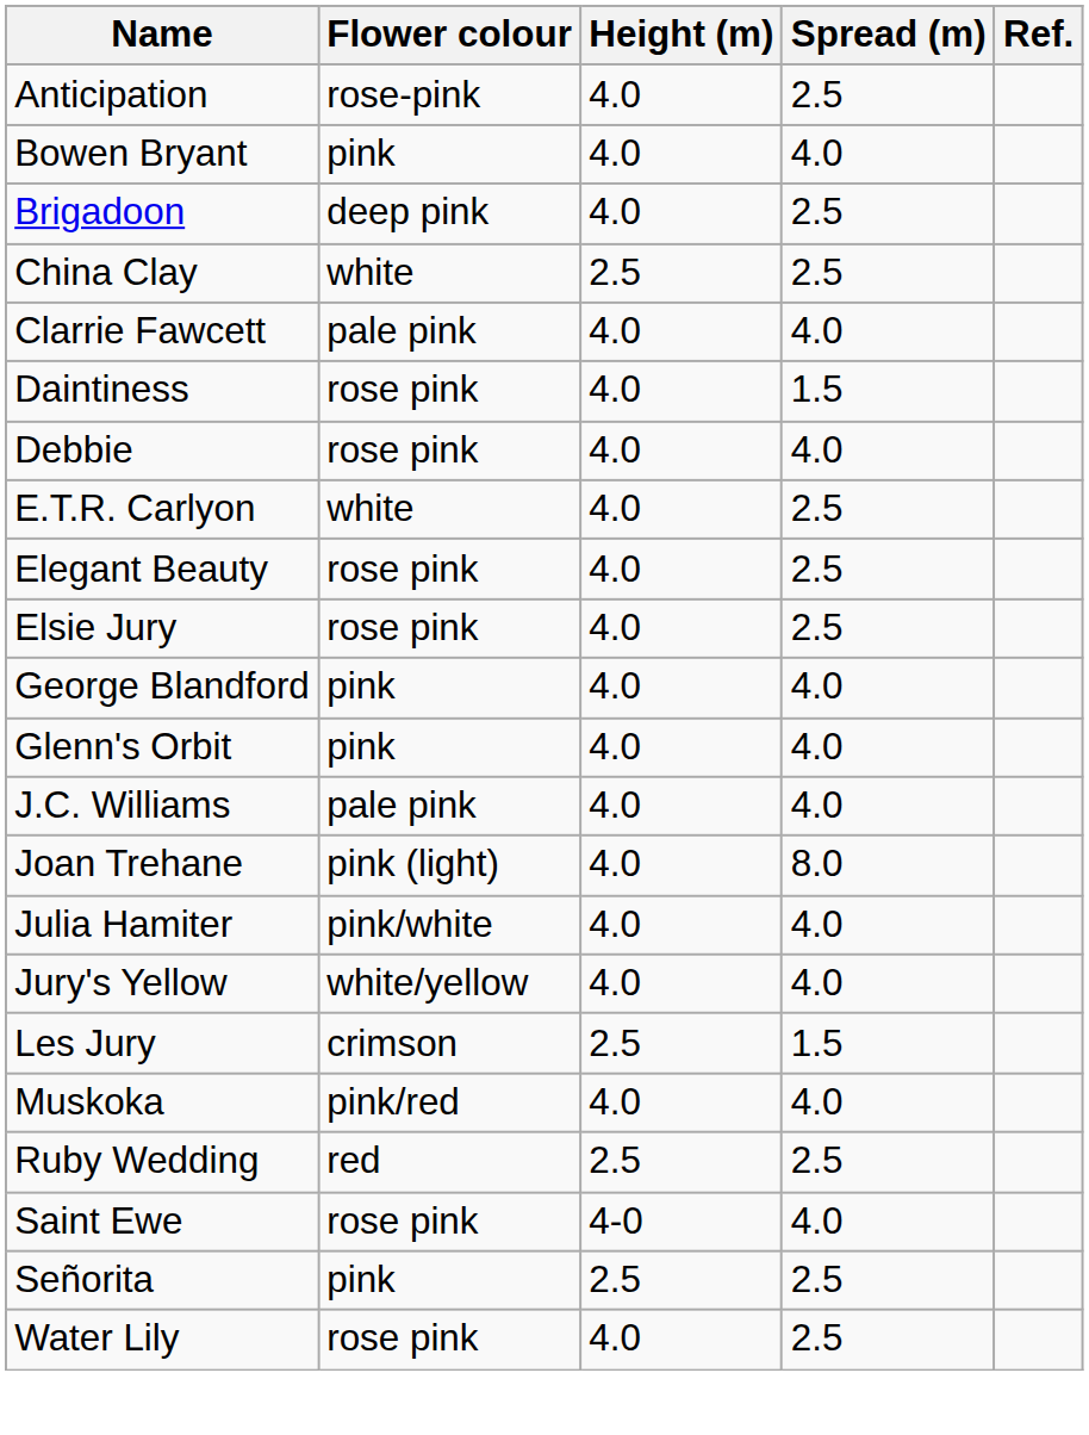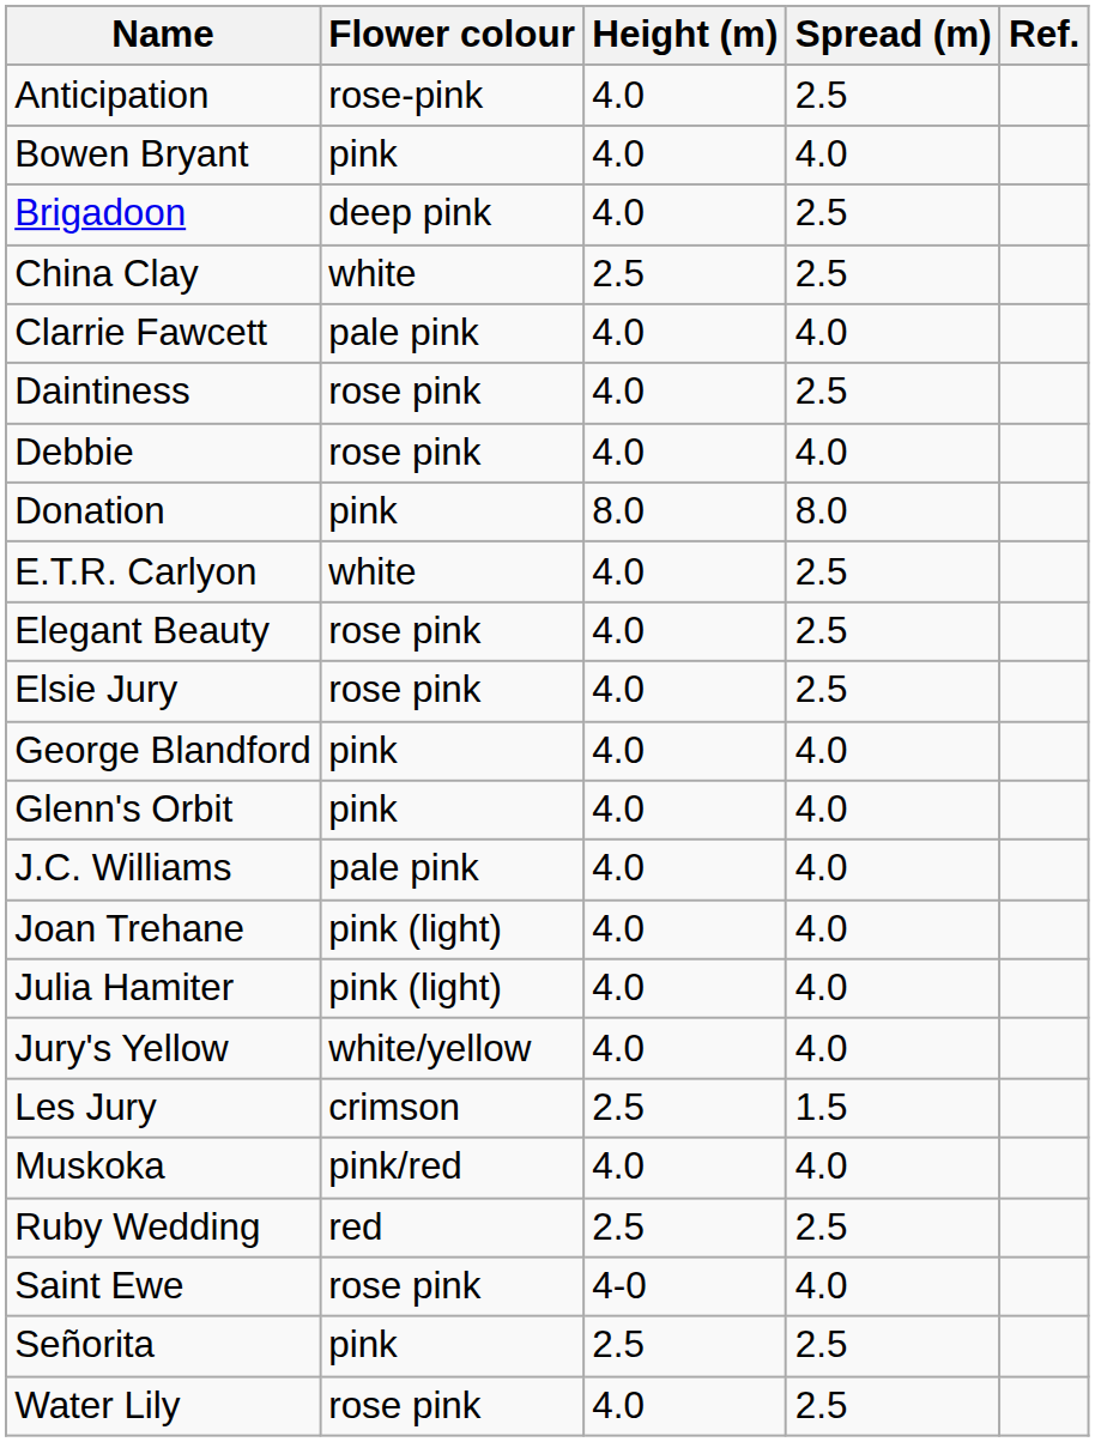Daintiness | Spread (m): 1.5 -> 2.5
+ row: Donation | pink | 8.0 | 8.0
Joan Trehane | Spread (m): 8.0 -> 4.0
Julia Hamiter | Flower colour: pink/white -> pink (light)
